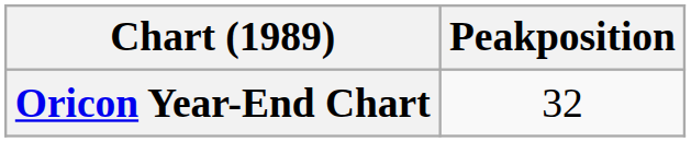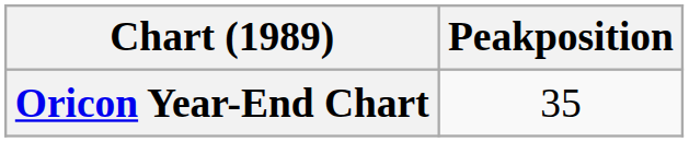Oricon Year-End Chart | Peakposition: 32 -> 35
